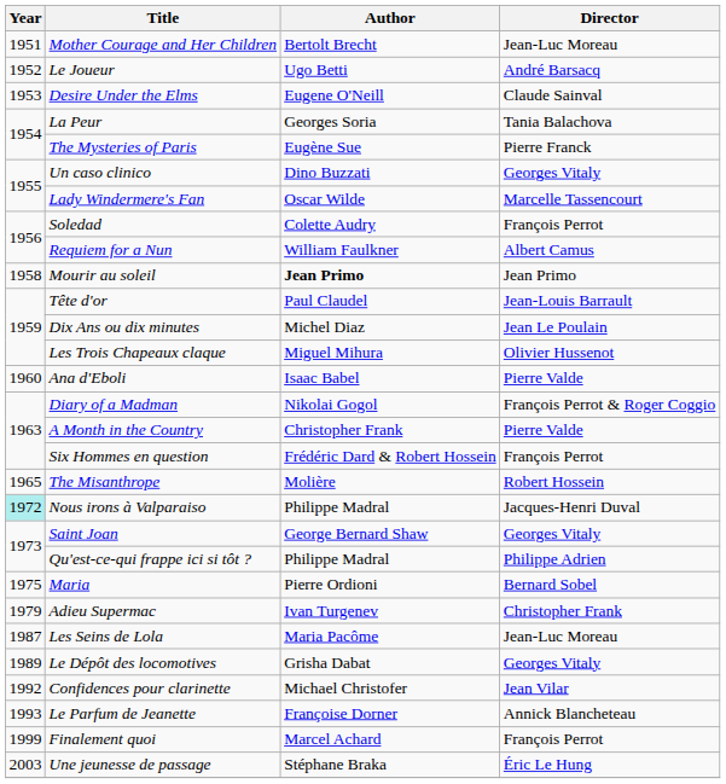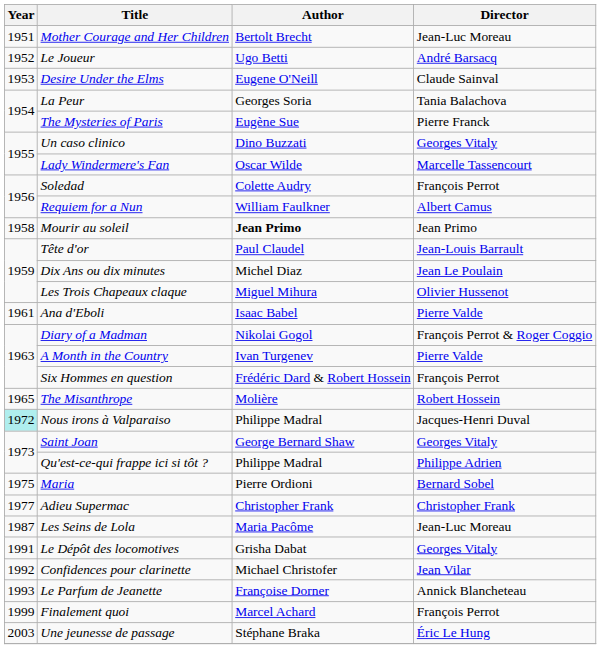Ana d'Eboli | Year: 1960 -> 1961
A Month in the Country | Author: Christopher Frank -> Ivan Turgenev
Adieu Supermac | Year: 1979 -> 1977
Adieu Supermac | Author: Ivan Turgenev -> Christopher Frank
Le Dépôt des locomotives | Year: 1989 -> 1991
